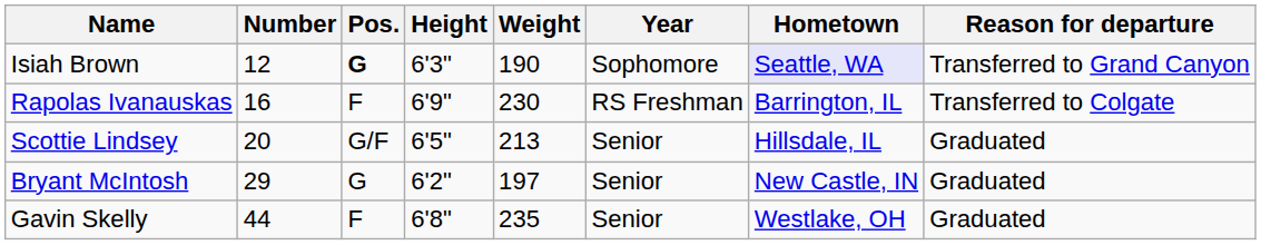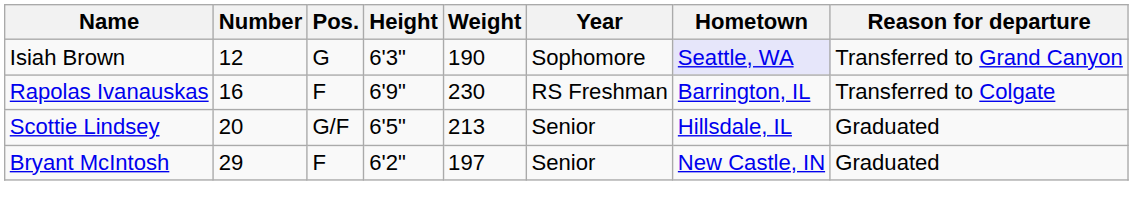Isiah Brown | Pos.: bold -> normal
Bryant McIntosh | Pos.: G -> F
- row: Gavin Skelly | 44 | F | 6'8" | 235 | Senior | Westlake, OH | Graduated
